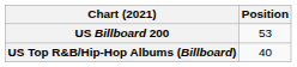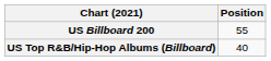US Billboard 200 | Position: 53 -> 55
